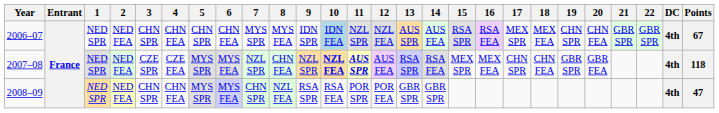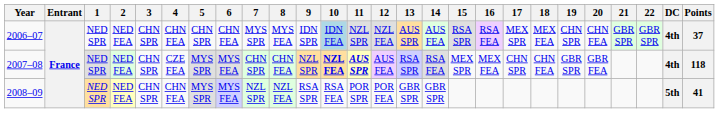2006–07 | Points: 67 -> 37
2007–08 | 3: CZE SPR -> CHN SPR
2007–08 | 7: NZL SPR -> CHN SPR
2008–09 | 7: CHN SPR -> NZL SPR
2008–09 | DC: 4th -> 5th
2008–09 | Points: 47 -> 41
